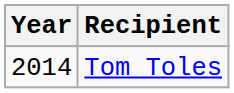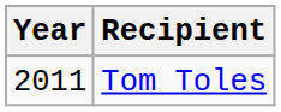Tom Toles | Year: 2014 -> 2011
